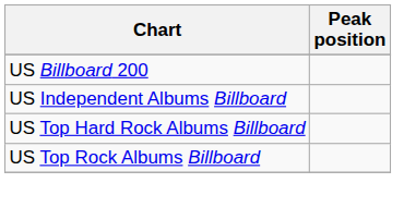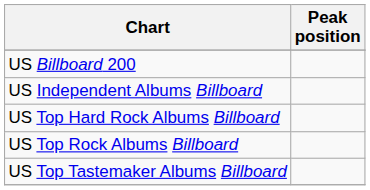+ row: US Top Tastemaker Albums Billboard
